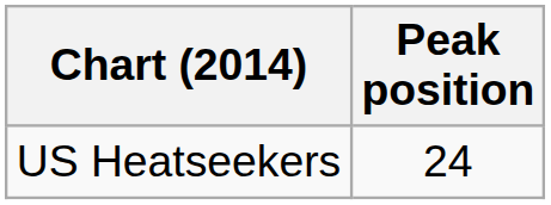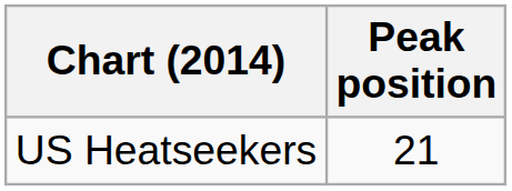US Heatseekers | Peak position: 24 -> 21
